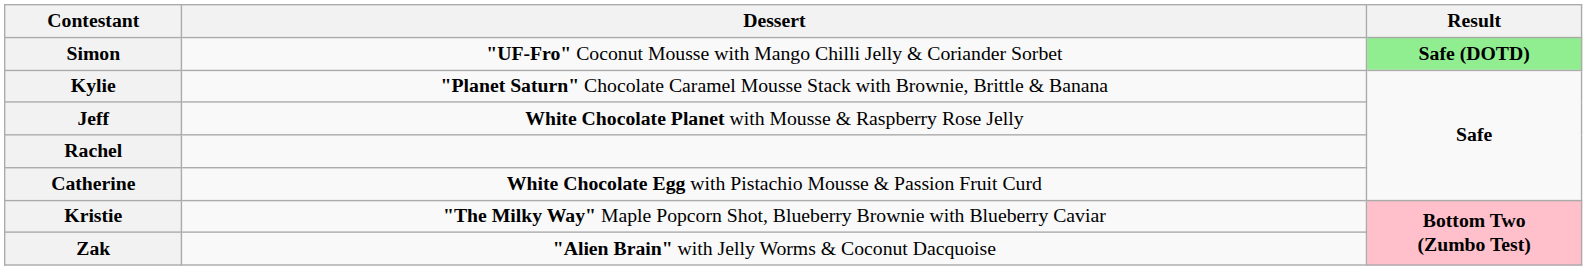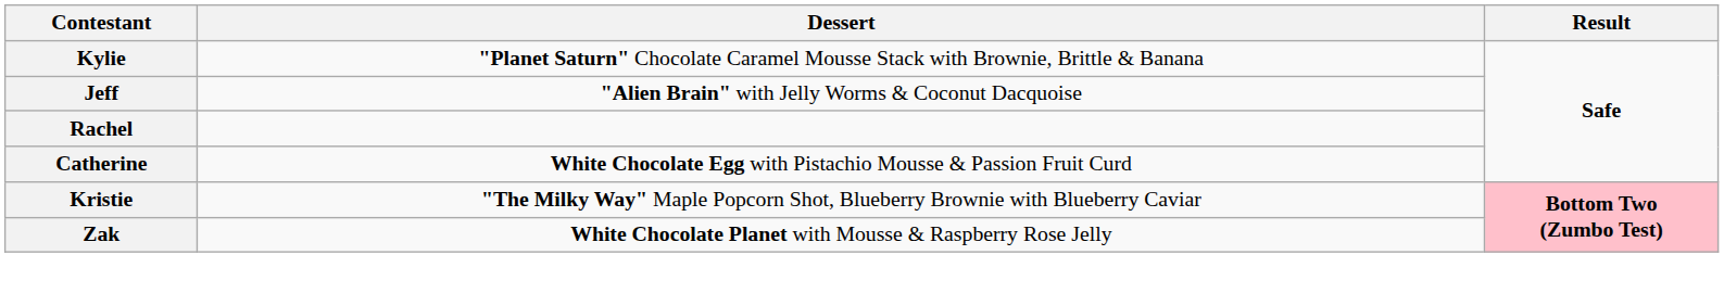- row: Simon | "UF-Fro" Coconut Mousse with Mango Chilli Jelly & Coriander Sorbet | Safe (DOTD)
Jeff | Dessert: White Chocolate Planet with Mousse & Raspberry Rose Jelly -> "Alien Brain" with Jelly Worms & Coconut Dacquoise
Zak | Dessert: "Alien Brain" with Jelly Worms & Coconut Dacquoise -> White Chocolate Planet with Mousse & Raspberry Rose Jelly
